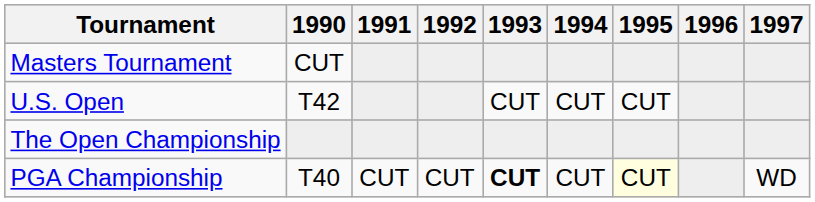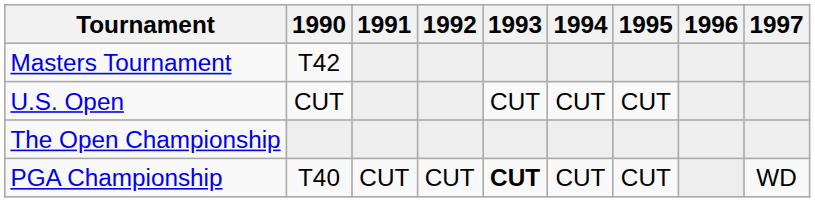Masters Tournament | 1990: CUT -> T42
U.S. Open | 1990: T42 -> CUT
PGA Championship | 1995: lightyellow background -> no background
